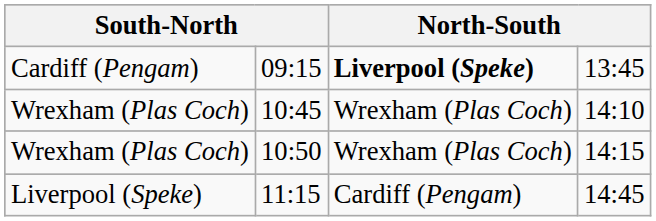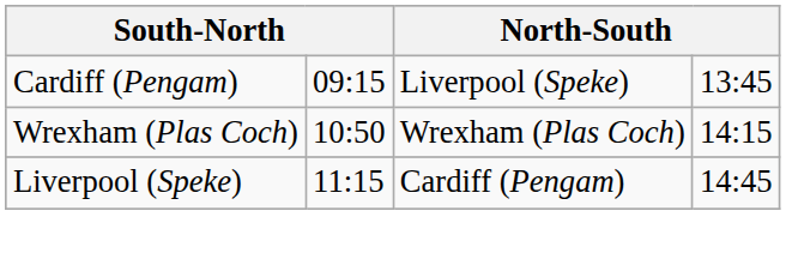09:15 | column 3: bold -> normal
- row: Wrexham (Plas Coch) | 10:45 | Wrexham (Plas Coch) | 14:10
